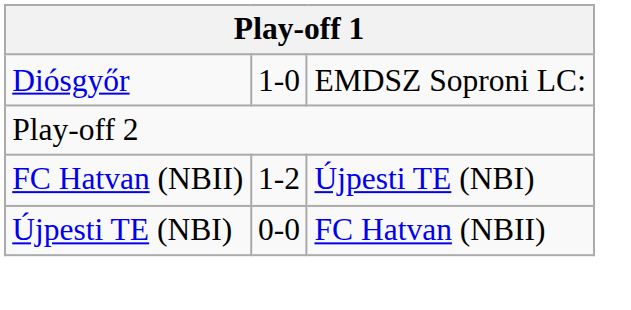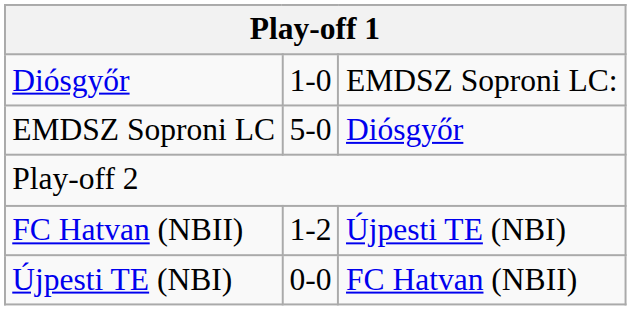+ row: EMDSZ Soproni LC | 5-0 | Diósgyőr
